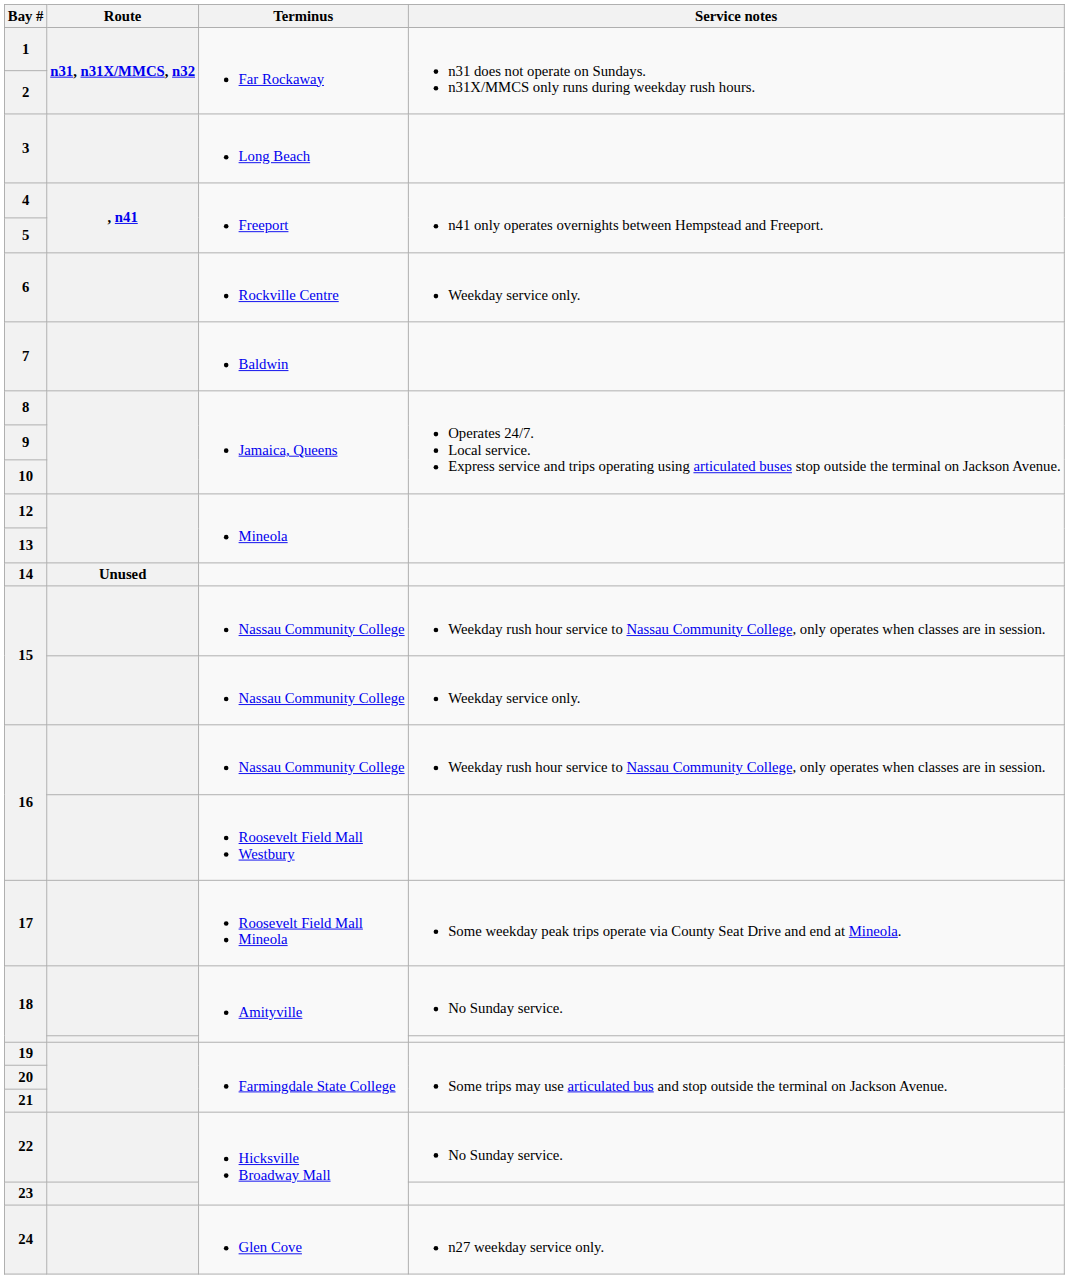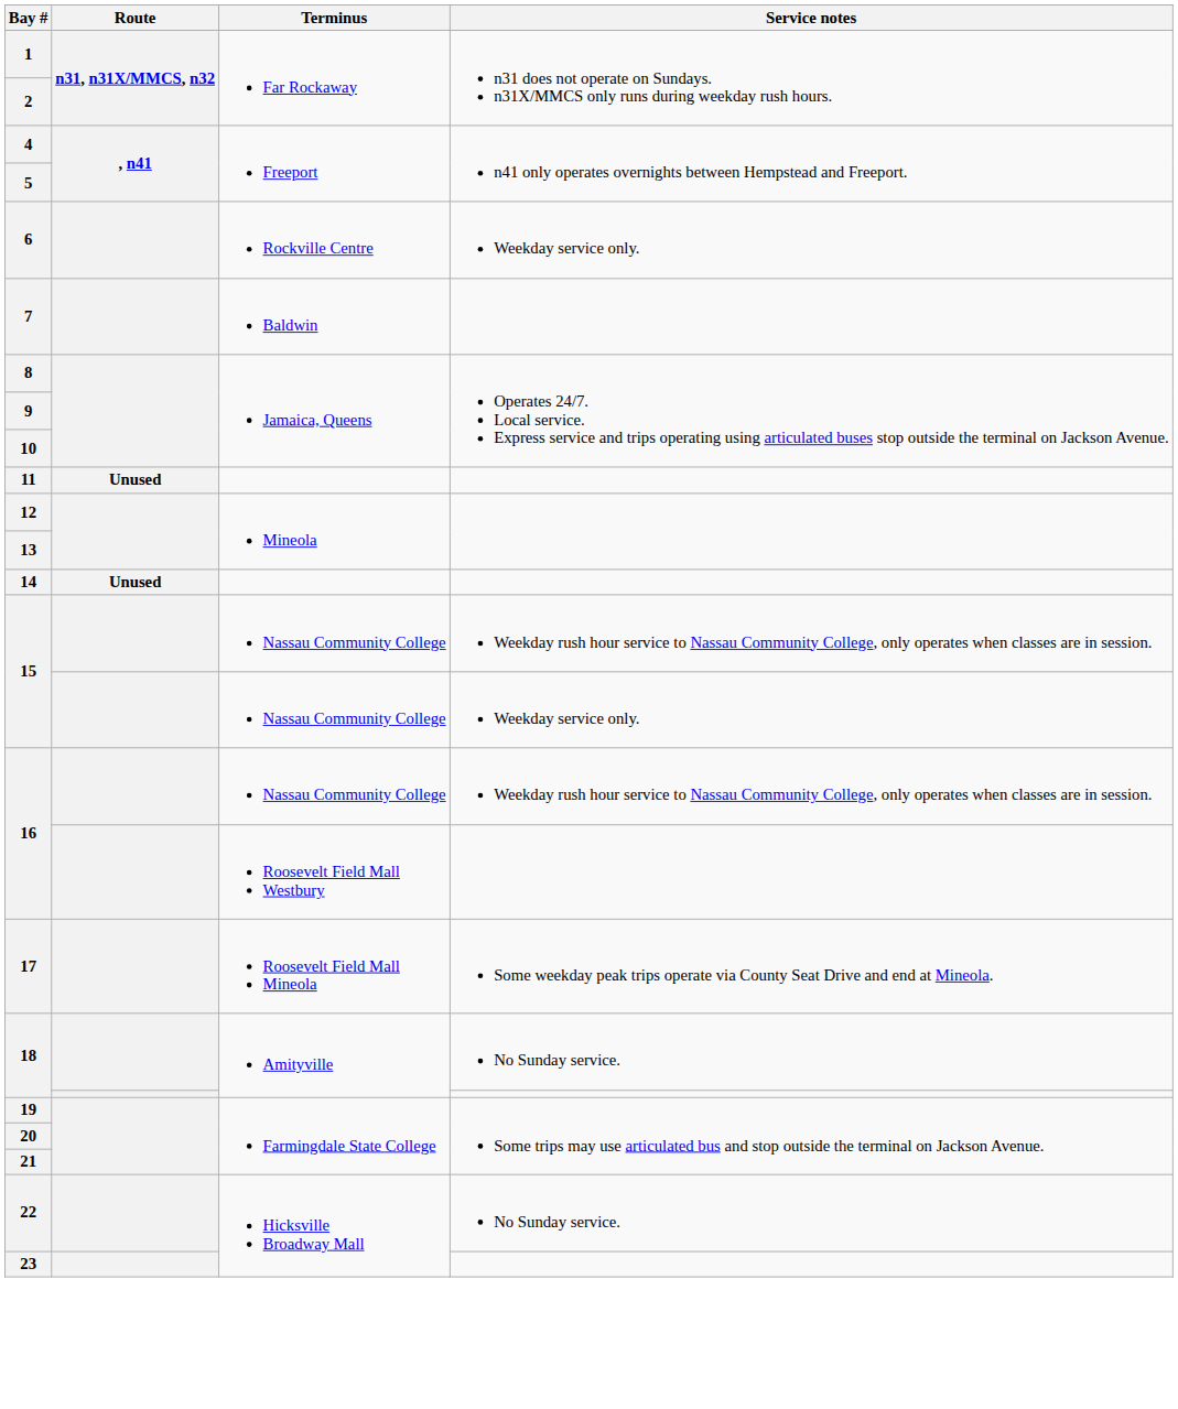- row: 3 | Long Beach
+ row: 11 | Unused
- row: 24 | Glen Cove | n27 weekday service only.
